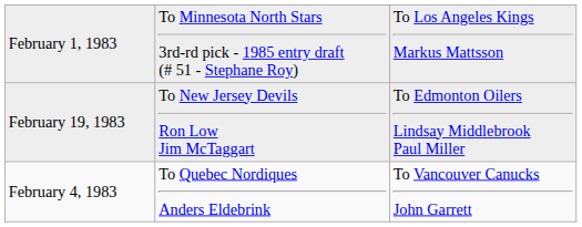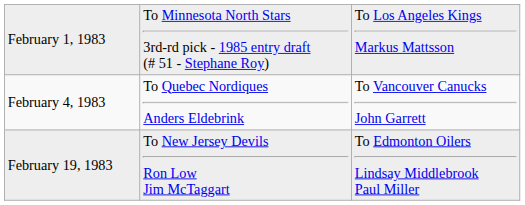rows swapped: February 4, 1983 <-> February 19, 1983
